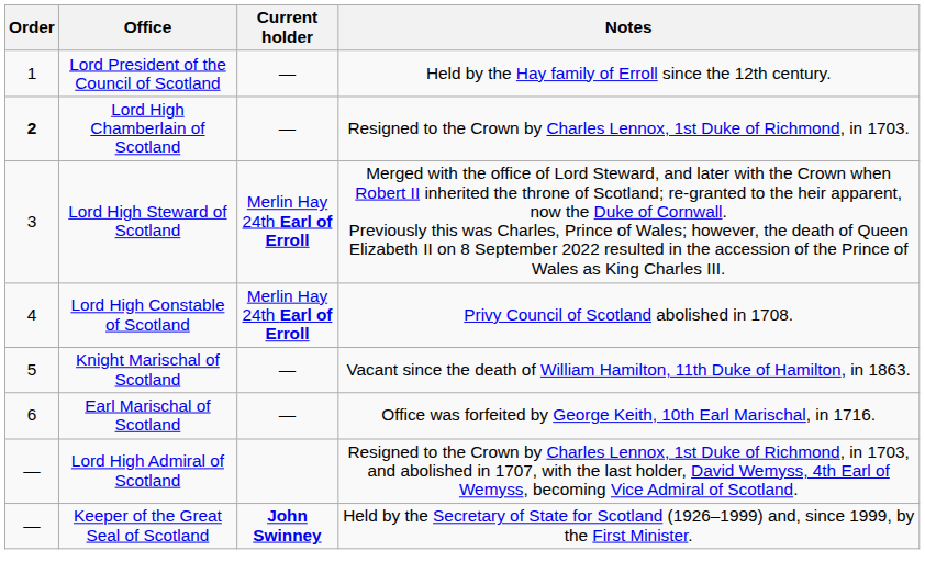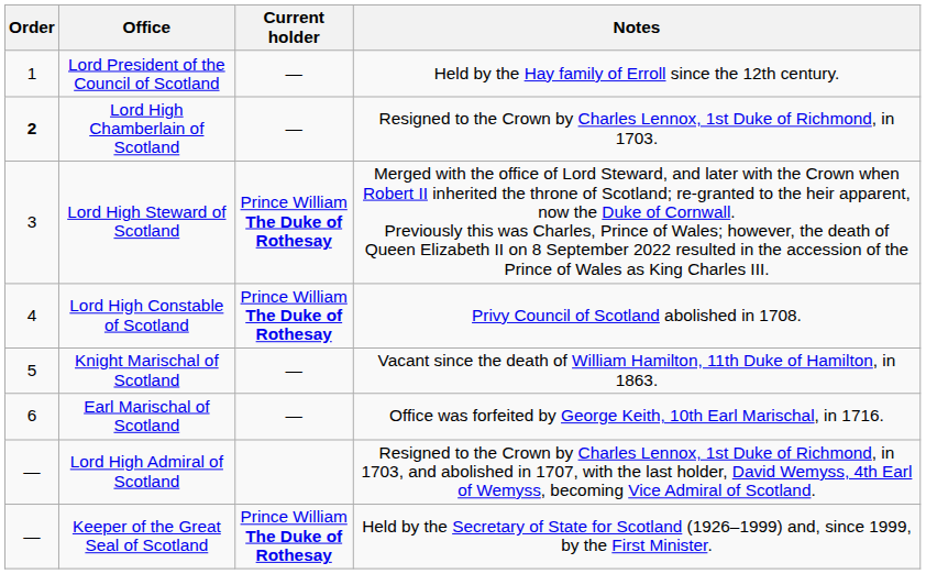Lord High Steward of Scotland | Current holder: Merlin Hay 24th Earl of Erroll -> Prince William The Duke of Rothesay
Lord High Constable of Scotland | Current holder: Merlin Hay 24th Earl of Erroll -> Prince William The Duke of Rothesay
Keeper of the Great Seal of Scotland | Current holder: John Swinney -> Prince William The Duke of Rothesay
